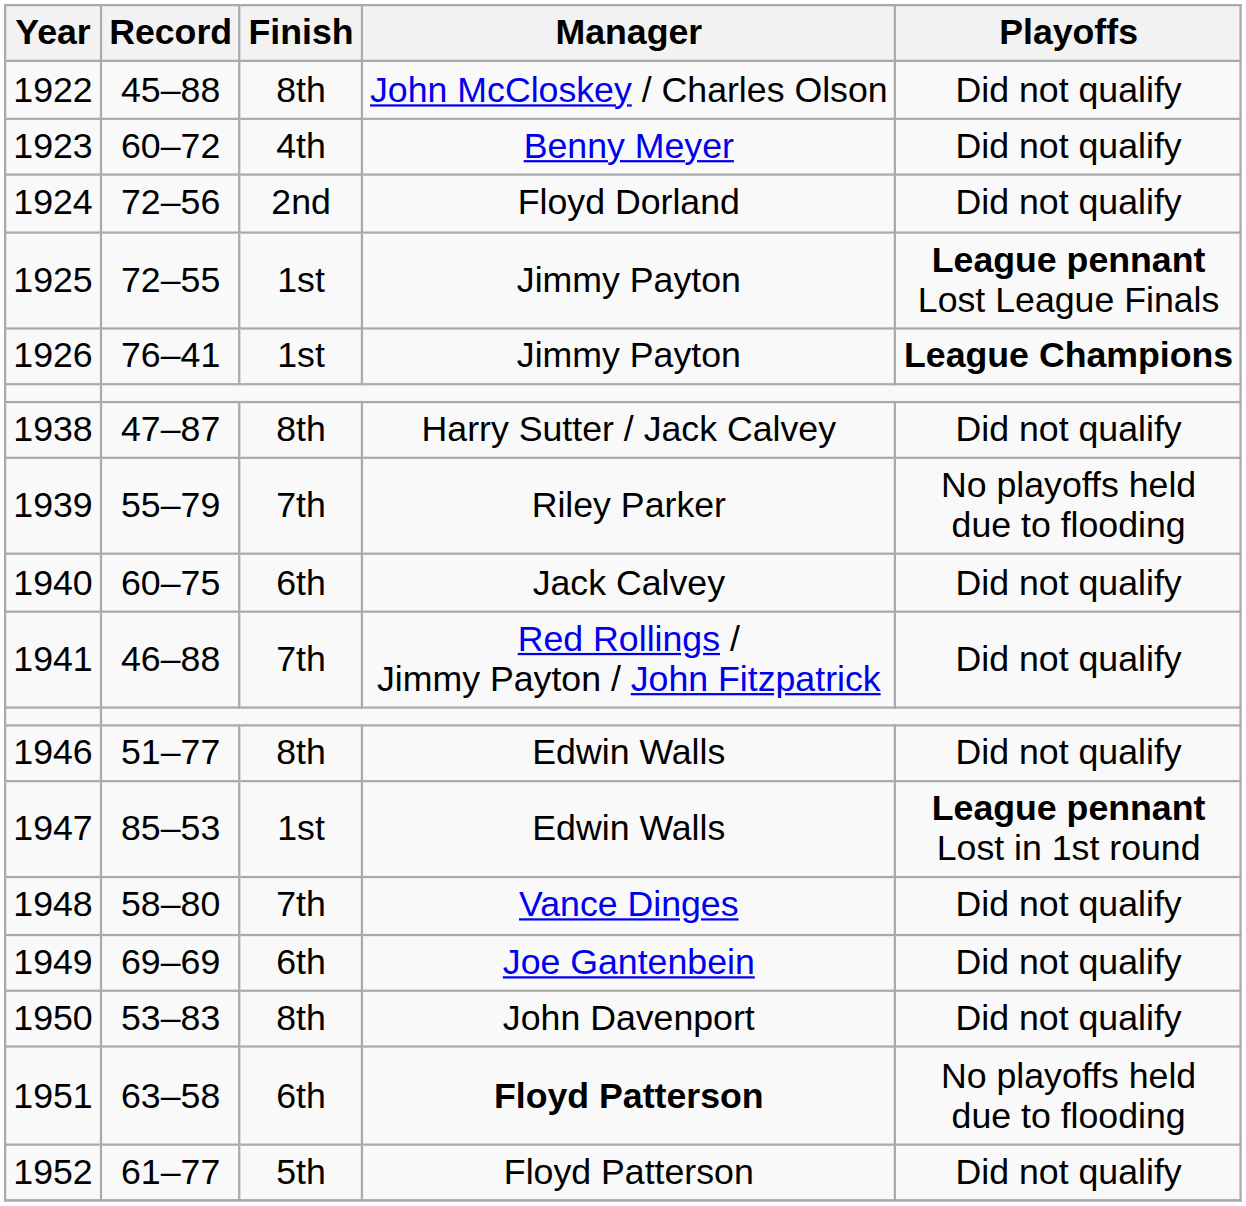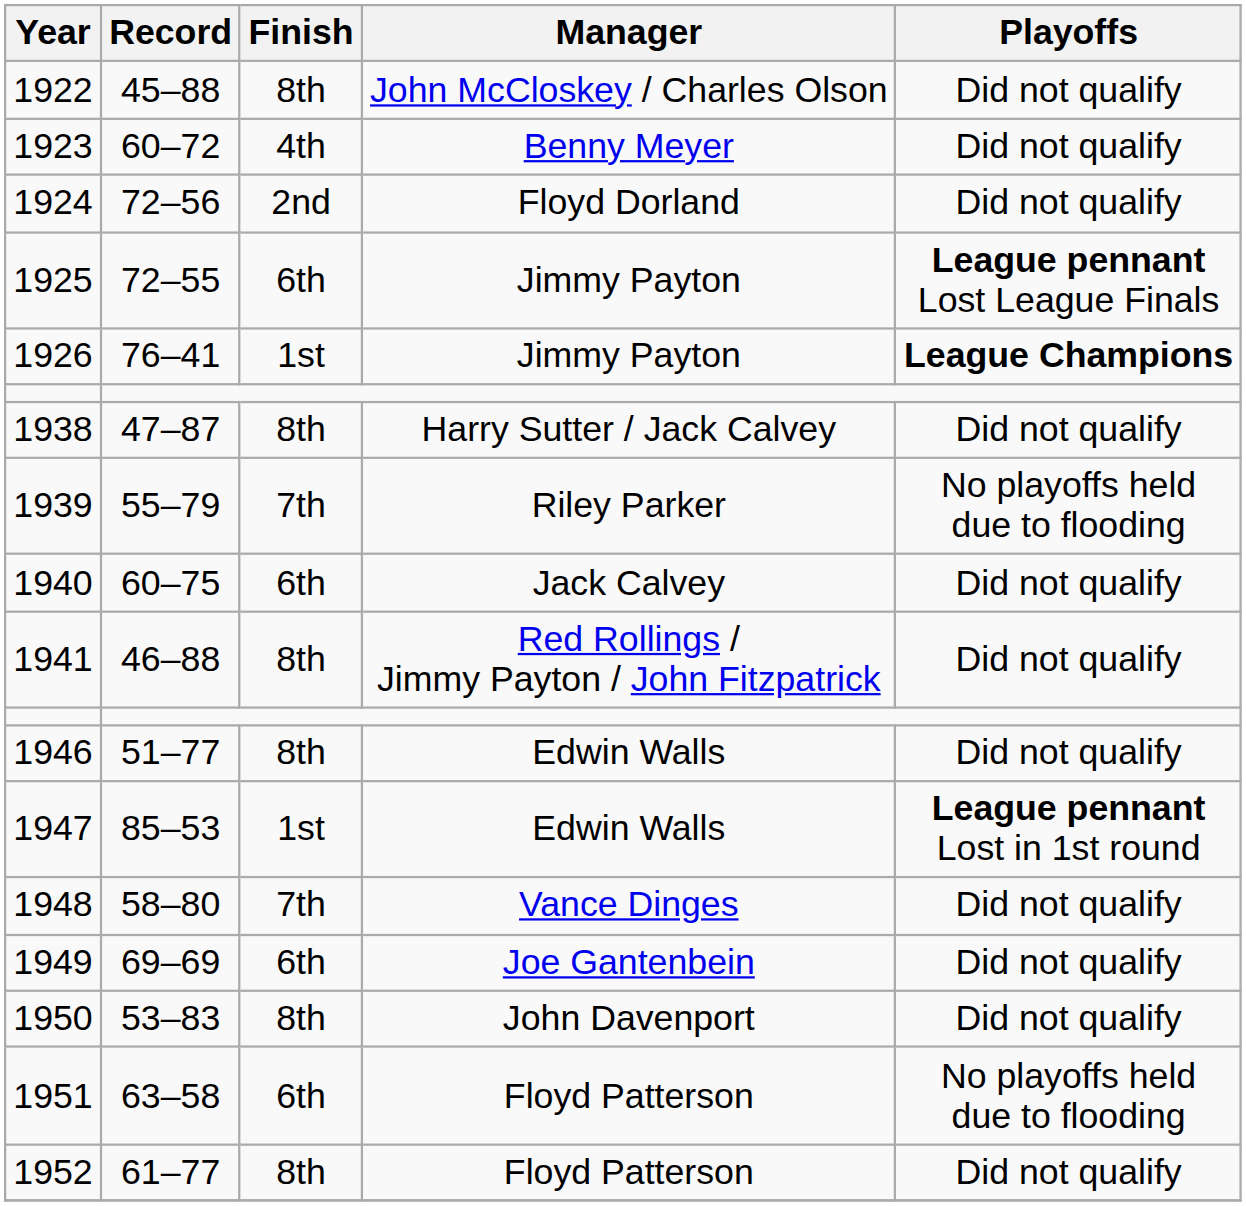1925 | Finish: 1st -> 6th
1941 | Finish: 7th -> 8th
1951 | Manager: bold -> normal
1952 | Finish: 5th -> 8th
